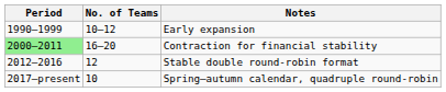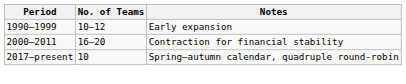Contraction for financial stability | Period: lightgreen background -> no background
- row: 2012–2016 | 12 | Stable double round-robin format
